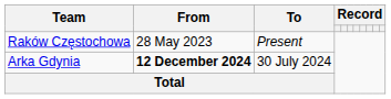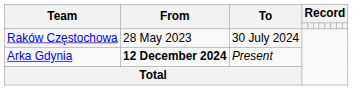Raków Częstochowa | To: Present -> 30 July 2024
Arka Gdynia | To: 30 July 2024 -> Present
